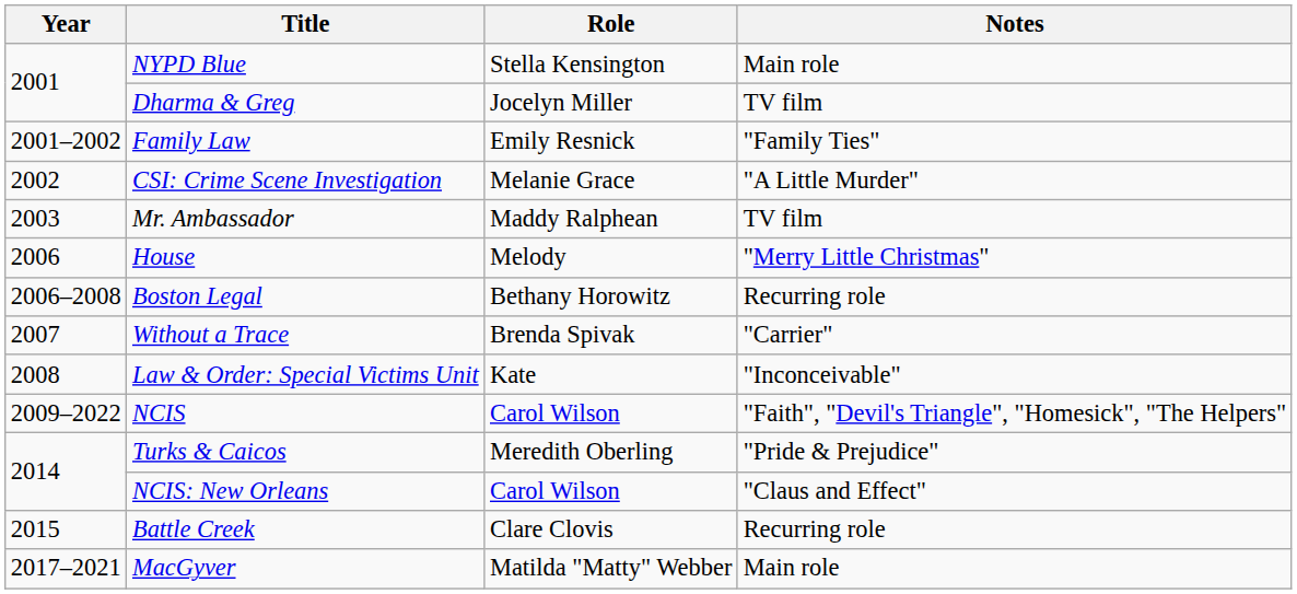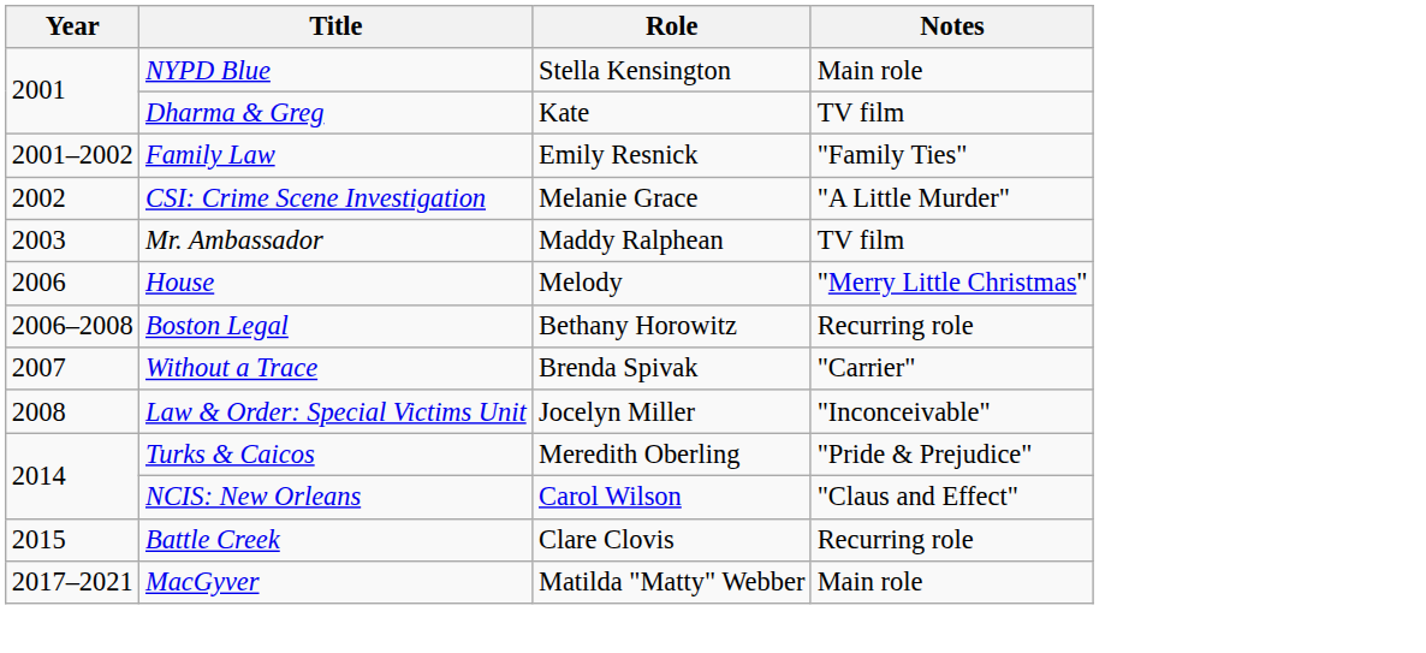Dharma & Greg | Role: Jocelyn Miller -> Kate
Law & Order: Special Victims Unit | Role: Kate -> Jocelyn Miller
- row: 2009–2022 | NCIS | Carol Wilson | "Faith", "Devil's Triangle", "Homesick", "The Helpers"
